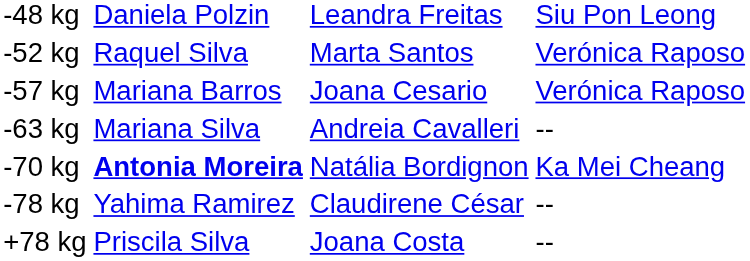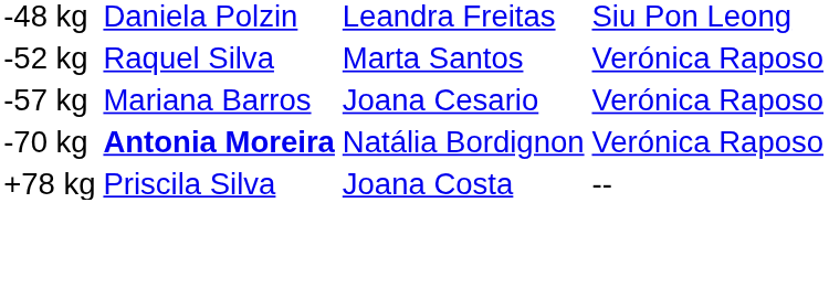- row: -63 kg | Mariana Silva | Andreia Cavalleri | --
-70 kg | column 4: Ka Mei Cheang -> Verónica Raposo
- row: -78 kg | Yahima Ramirez | Claudirene César | --
